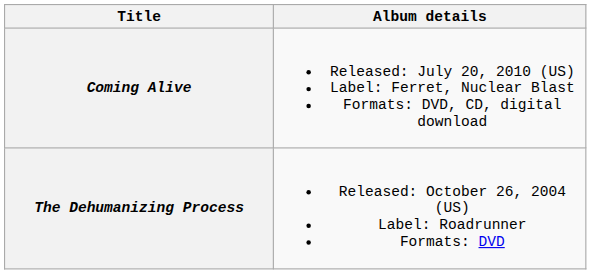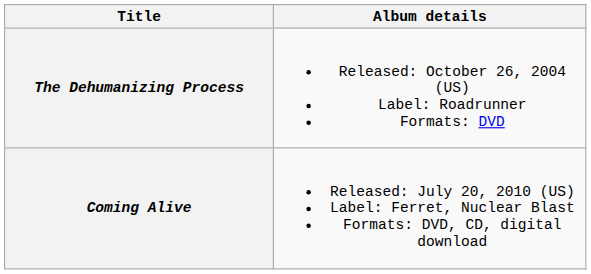rows swapped: The Dehumanizing Process <-> Coming Alive
